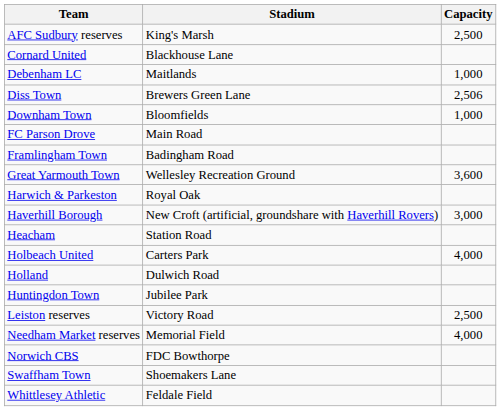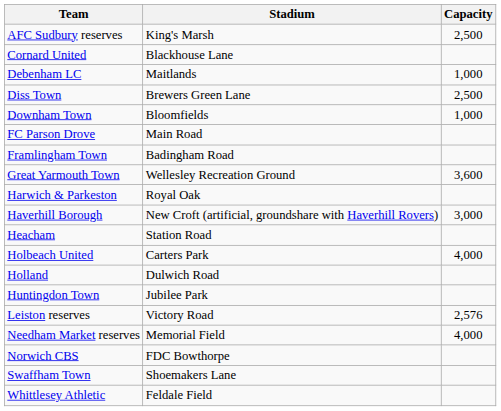Diss Town | Capacity: 2,506 -> 2,500
Leiston reserves | Capacity: 2,500 -> 2,576
